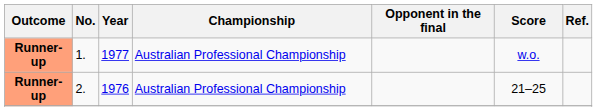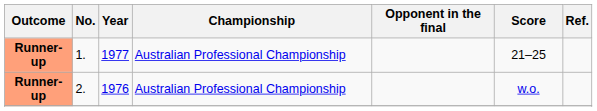1. | Score: w.o. -> 21–25
2. | Score: 21–25 -> w.o.
